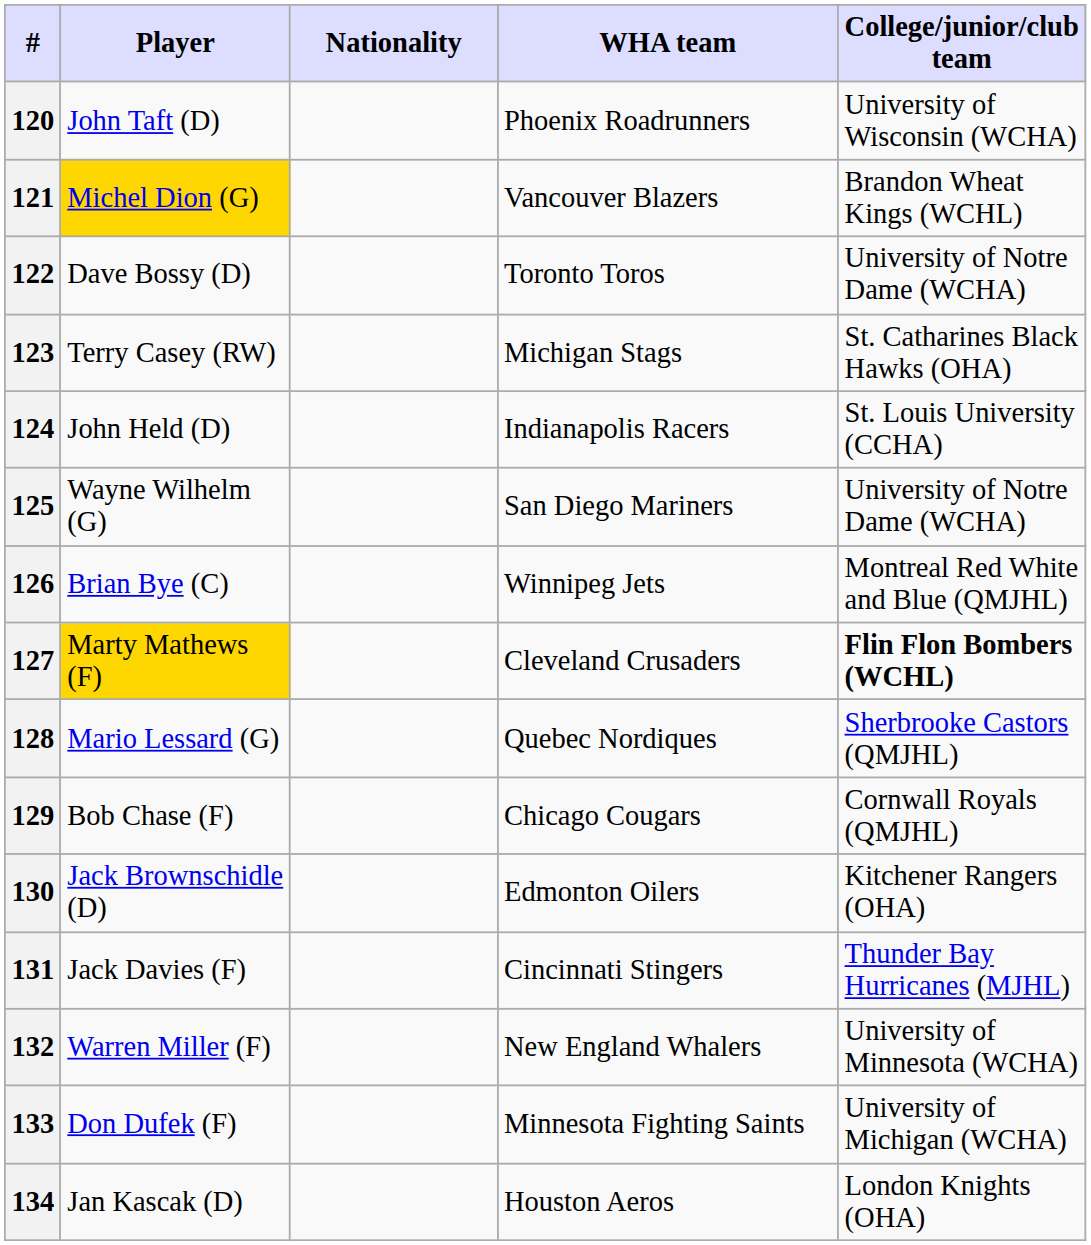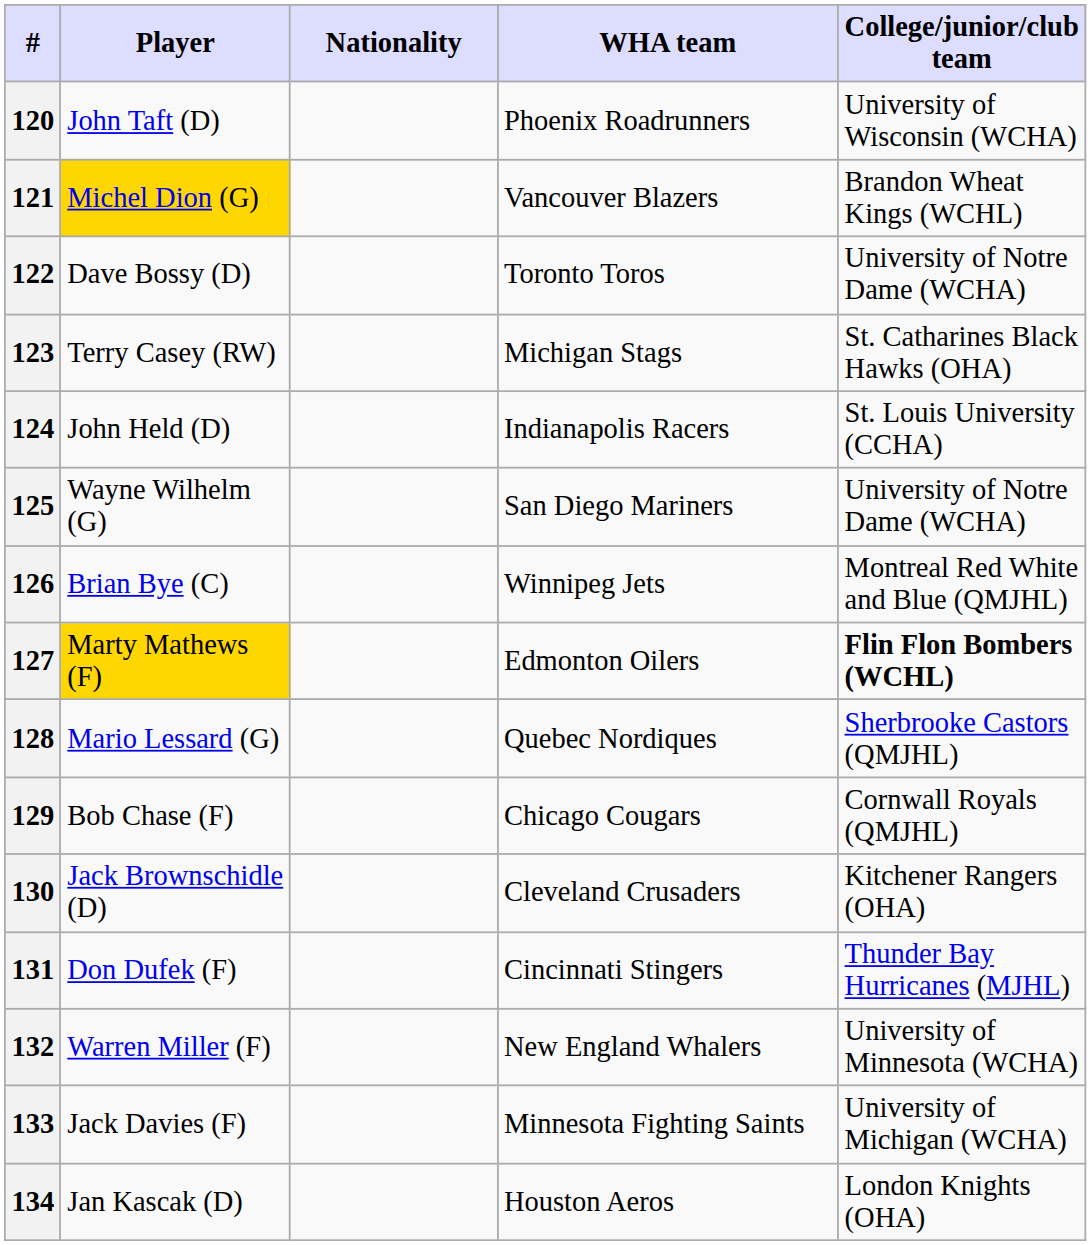127 | WHA team: Cleveland Crusaders -> Edmonton Oilers
130 | WHA team: Edmonton Oilers -> Cleveland Crusaders
131 | Player: Jack Davies (F) -> Don Dufek (F)
133 | Player: Don Dufek (F) -> Jack Davies (F)
